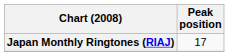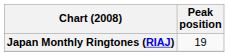Japan Monthly Ringtones (RIAJ) | Peak position: 17 -> 19
